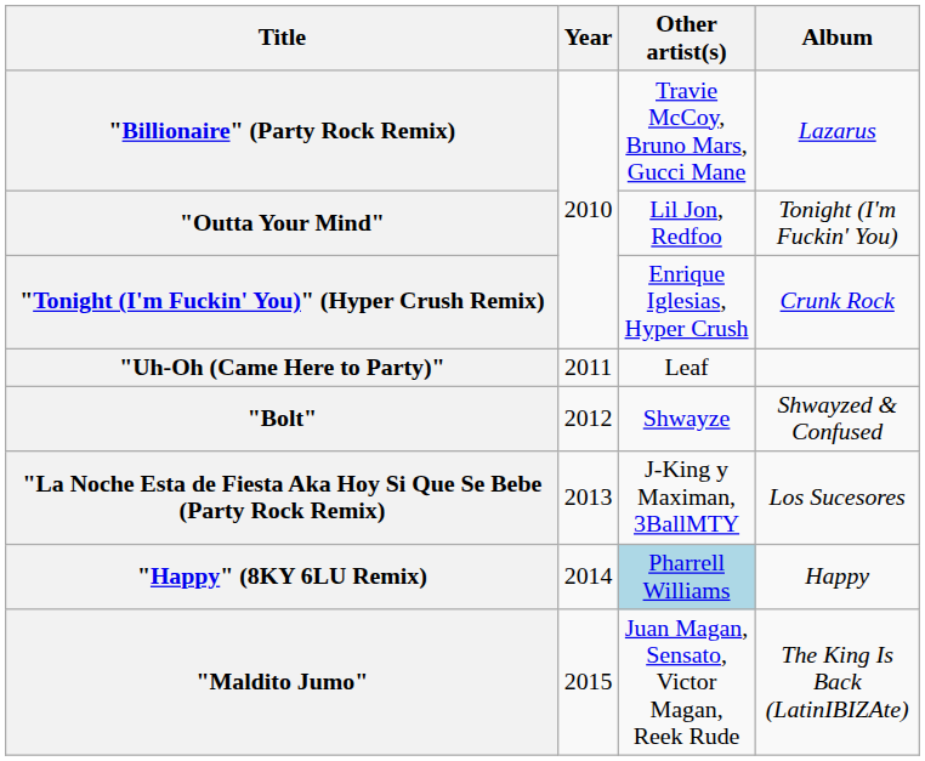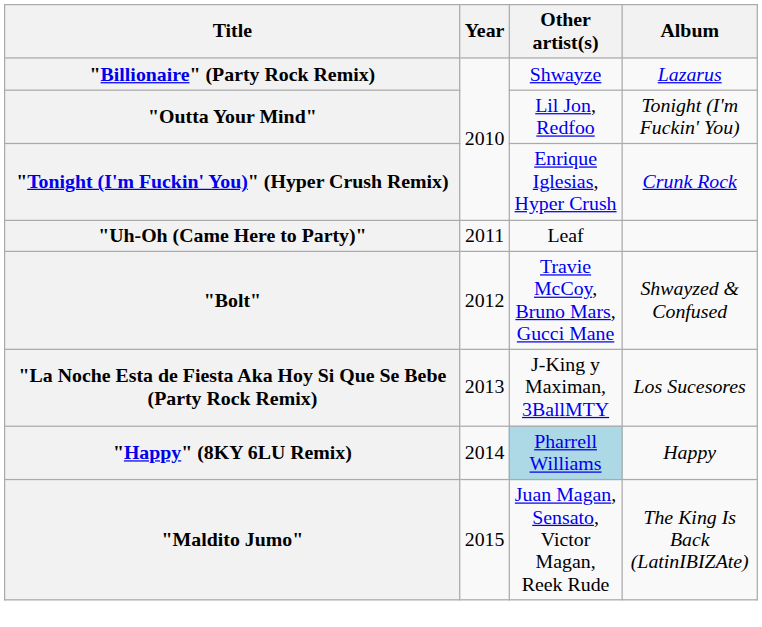"Billionaire" (Party Rock Remix) | Other artist(s): Travie McCoy, Bruno Mars, Gucci Mane -> Shwayze
"Bolt" | Other artist(s): Shwayze -> Travie McCoy, Bruno Mars, Gucci Mane
